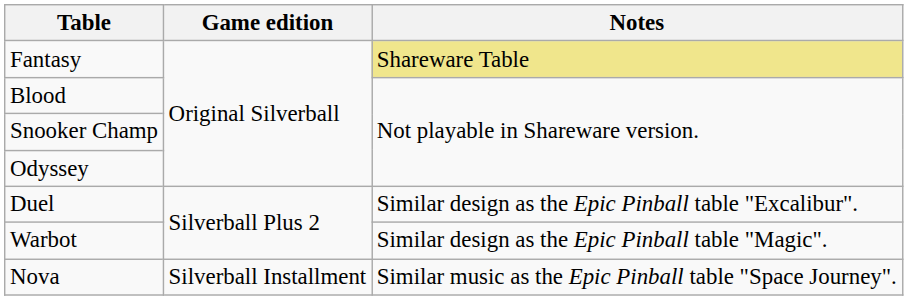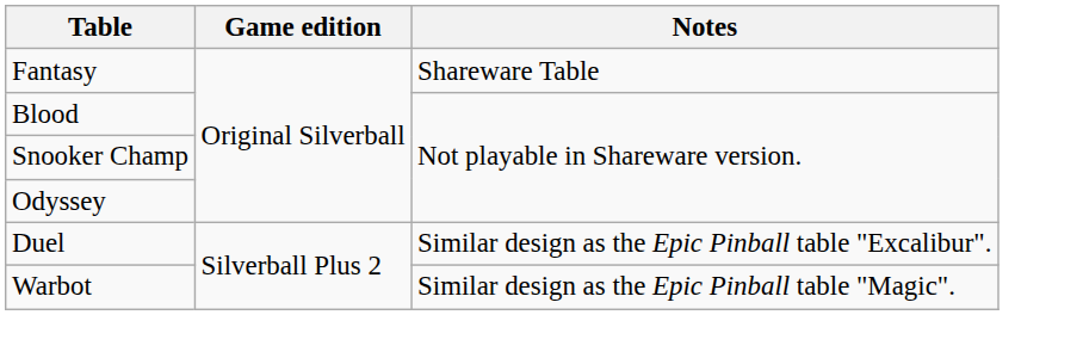Fantasy | Notes: khaki background -> no background
- row: Nova | Silverball Installment | Similar music as the Epic Pinball table "Space Journey".
